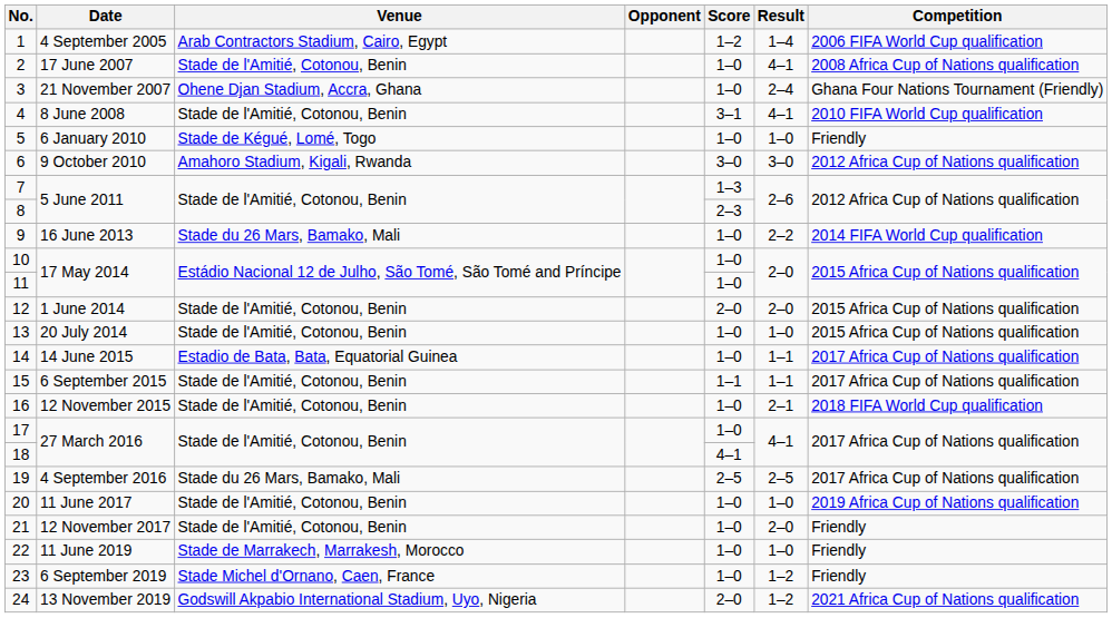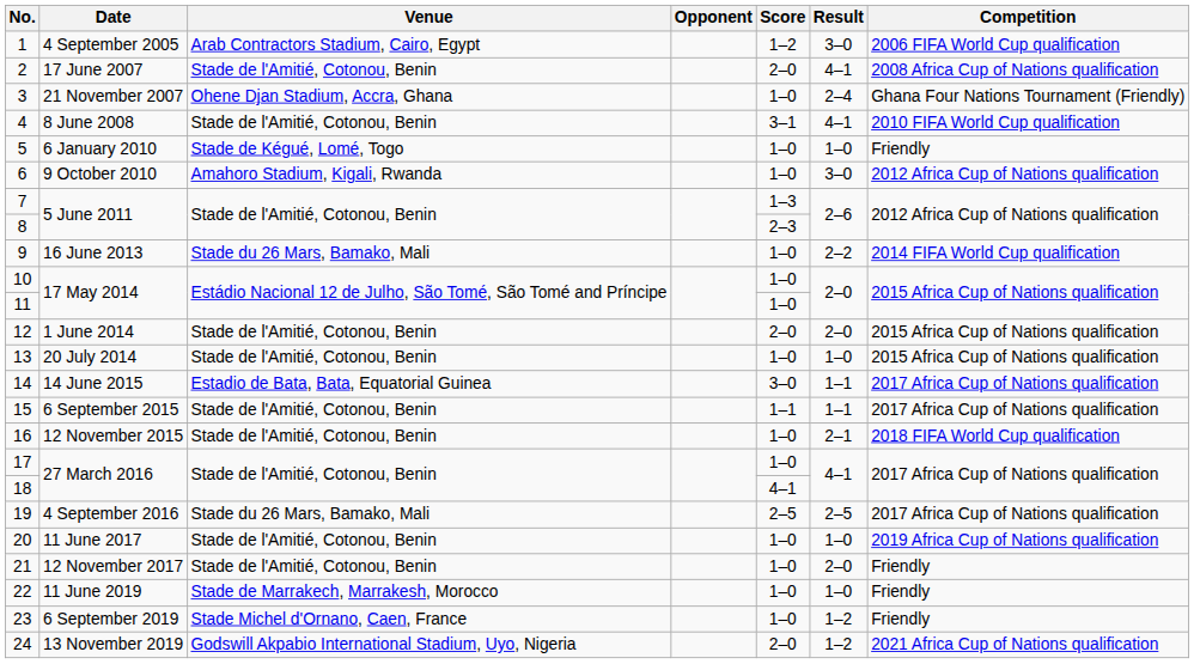1 | Result: 1–4 -> 3–0
2 | Score: 1–0 -> 2–0
6 | Score: 3–0 -> 1–0
14 | Score: 1–0 -> 3–0
